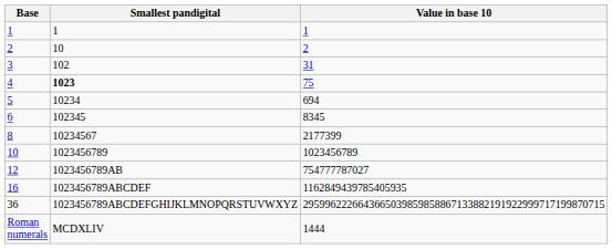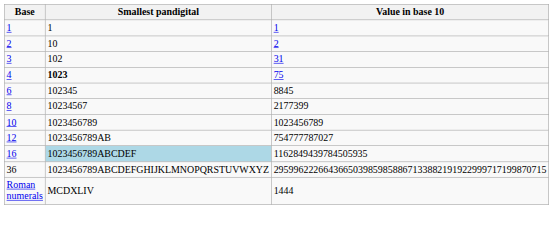- row: 5 | 10234 | 694
6 | Value in base 10: 8345 -> 8845
16 | Smallest pandigital: no background -> lightblue background
16 | Value in base 10: 1162849439785405935 -> 1162849439784505935
